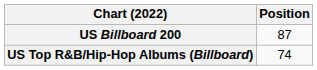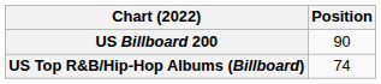US Billboard 200 | Position: 87 -> 90
